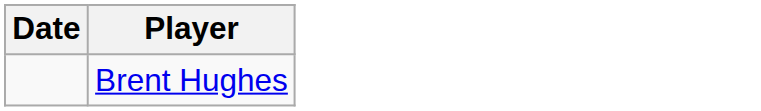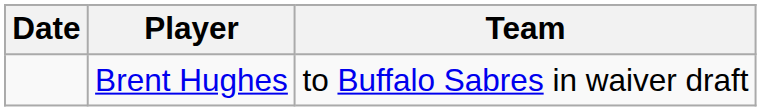+ column: Team | to Buffalo Sabres in waiver draft
